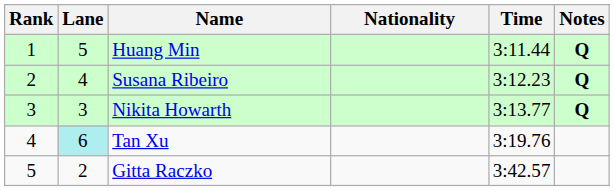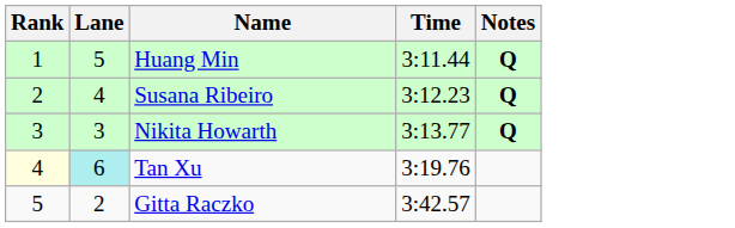- column: Nationality
Tan Xu | Rank: no background -> lightyellow background
